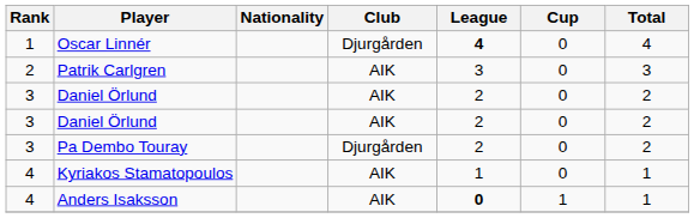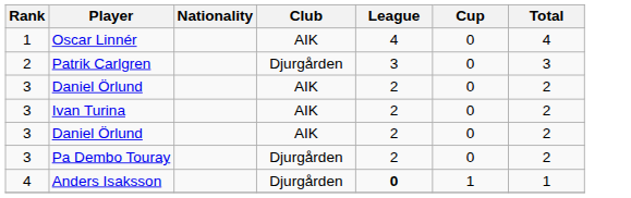Oscar Linnér | Club: Djurgården -> AIK
Oscar Linnér | League: bold -> normal
Patrik Carlgren | Club: AIK -> Djurgården
+ row: 3 | Ivan Turina | AIK | 2 | 0 | 2
- row: 4 | Kyriakos Stamatopoulos | AIK | 1 | 0 | 1
Anders Isaksson | Club: AIK -> Djurgården
